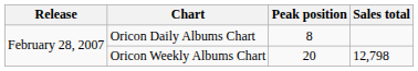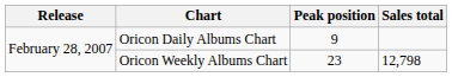Oricon Daily Albums Chart | Peak position: 8 -> 9
Oricon Weekly Albums Chart | Peak position: 20 -> 23
